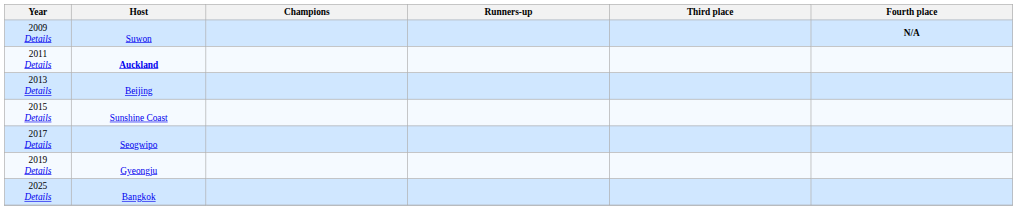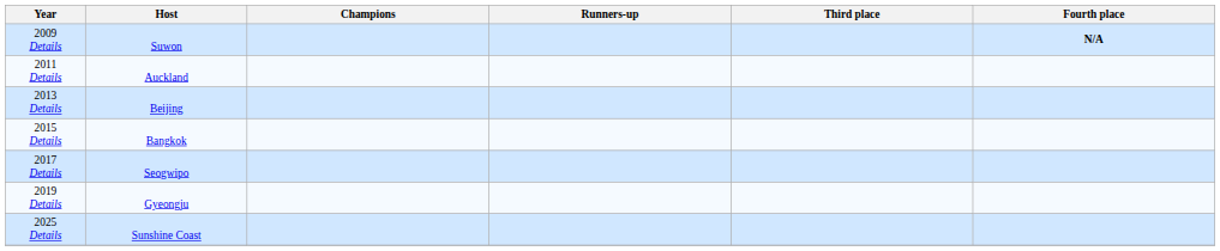2011 Details | Host: bold -> normal
2015 Details | Host: Sunshine Coast -> Bangkok
2025 Details | Host: Bangkok -> Sunshine Coast
